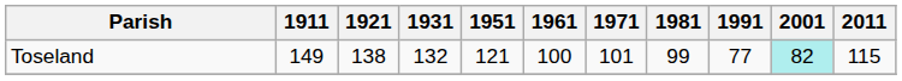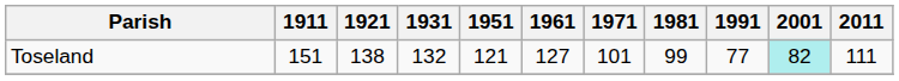Toseland | 1911: 149 -> 151
Toseland | 1961: 100 -> 127
Toseland | 2011: 115 -> 111
